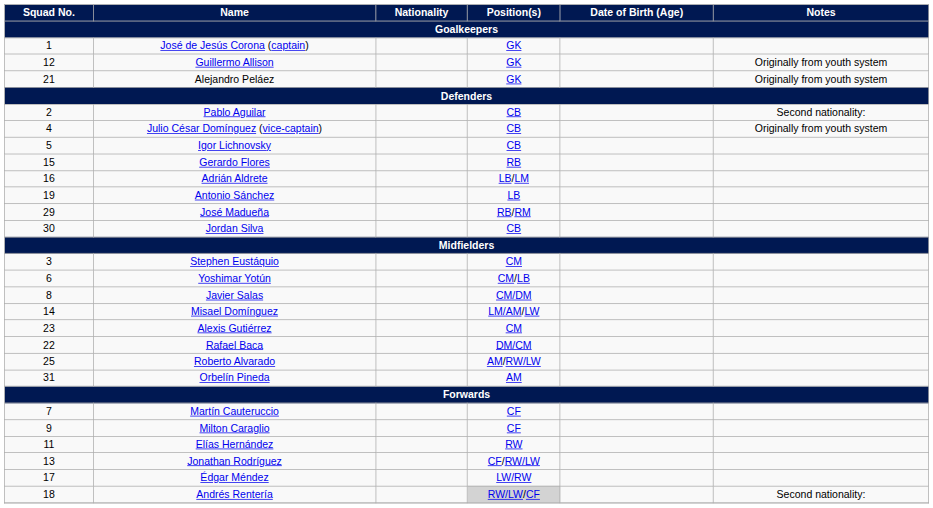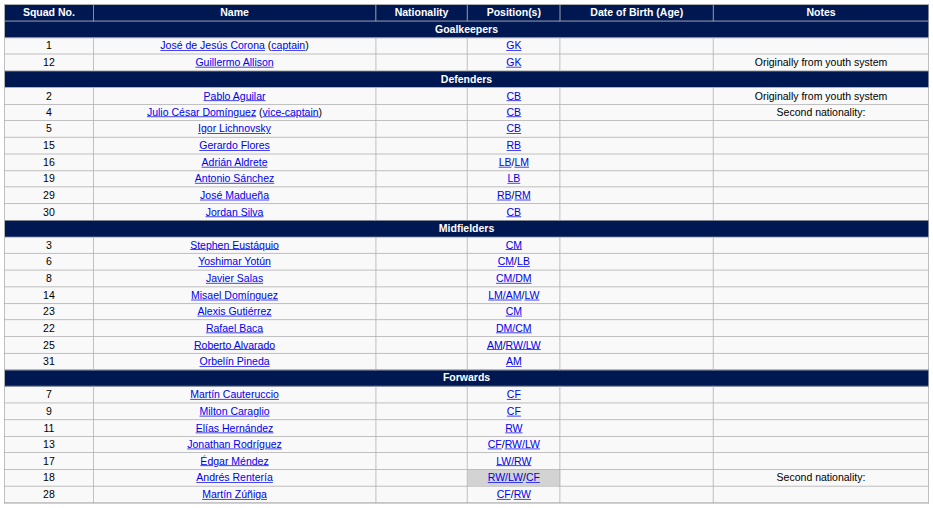- row: 21 | Alejandro Peláez | GK | Originally from youth system
Pablo Aguilar | Notes: Second nationality: -> Originally from youth system
Julio César Domínguez (vice-captain) | Notes: Originally from youth system -> Second nationality:
+ row: 28 | Martín Zúñiga | CF/RW
